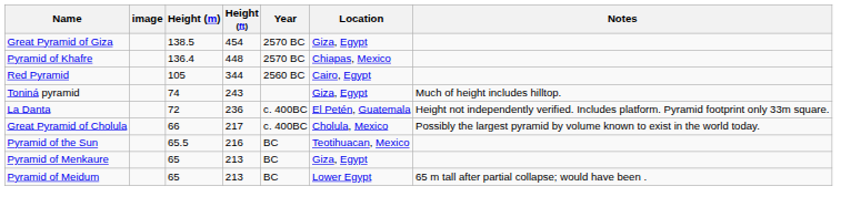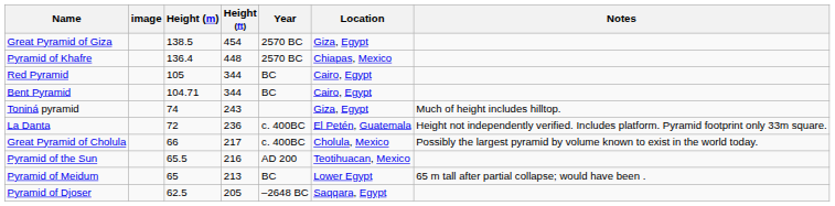Red Pyramid | Year: 2560 BC -> BC
+ row: Bent Pyramid | 104.71 | 344 | BC | Cairo, Egypt
Pyramid of the Sun | Year: BC -> AD 200
- row: Pyramid of Menkaure | 65 | 213 | BC | Giza, Egypt
+ row: Pyramid of Djoser | 62.5 | 205 | –2648 BC | Saqqara, Egypt
